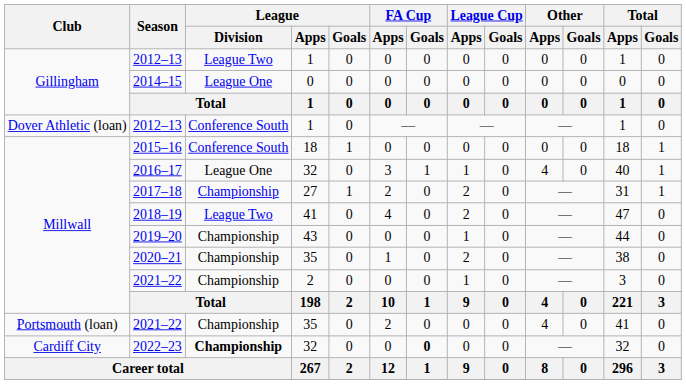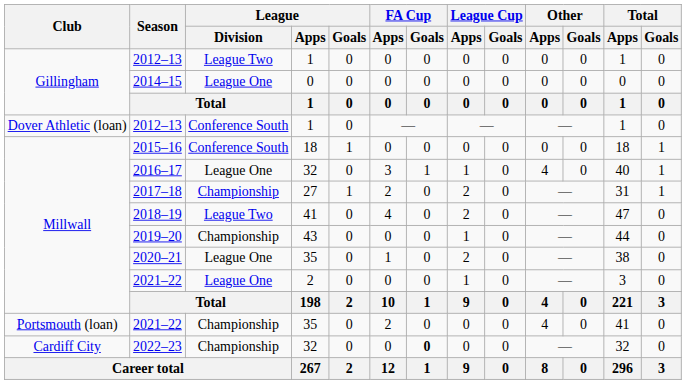2020–21 | League / Division: Championship -> League One
Millwall / 2021–22 | League / Division: Championship -> League One
2022–23 | League / Division: bold -> normal
